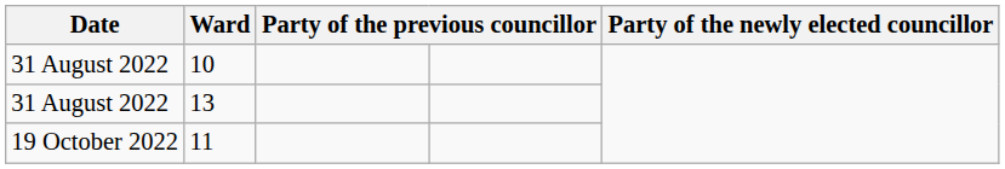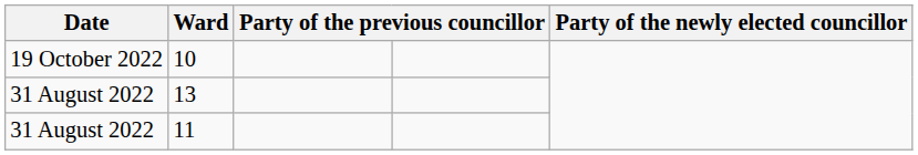10 | Date: 31 August 2022 -> 19 October 2022
11 | Date: 19 October 2022 -> 31 August 2022
